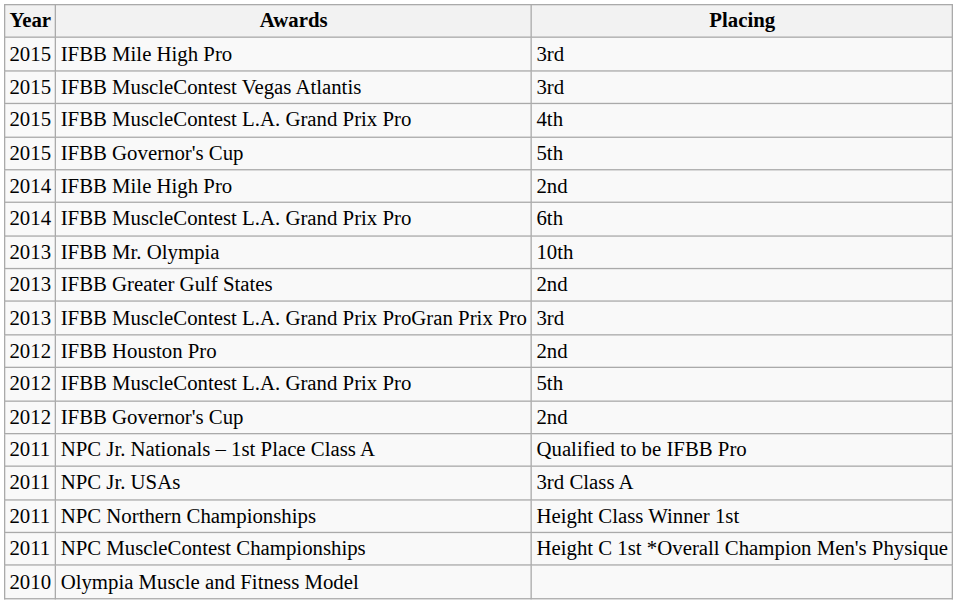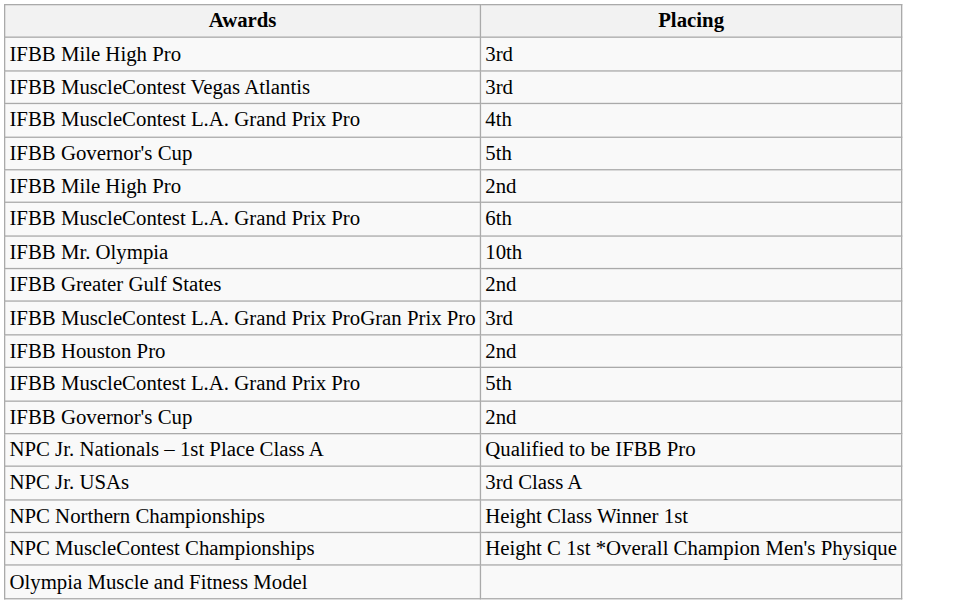- column: Year | 2015 | 2015 | 2015 | 2015 | 2014 | 2014 | 2013 | 2013 | 2013 | 2012 | 2012 | 2012 | 2011 | 2011 | 2011 | 2011 | 2010
